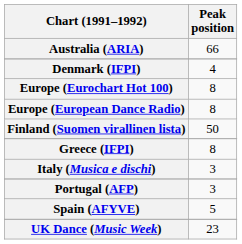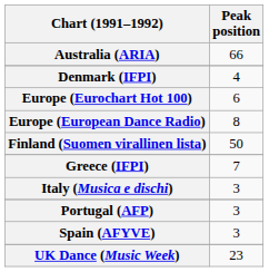Europe (Eurochart Hot 100) | Peak position: 8 -> 6
Greece (IFPI) | Peak position: 8 -> 7
Spain (AFYVE) | Peak position: 5 -> 3
